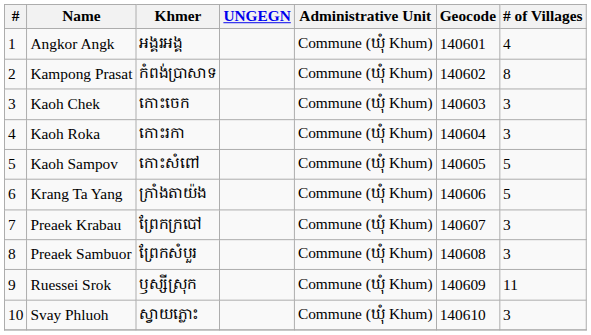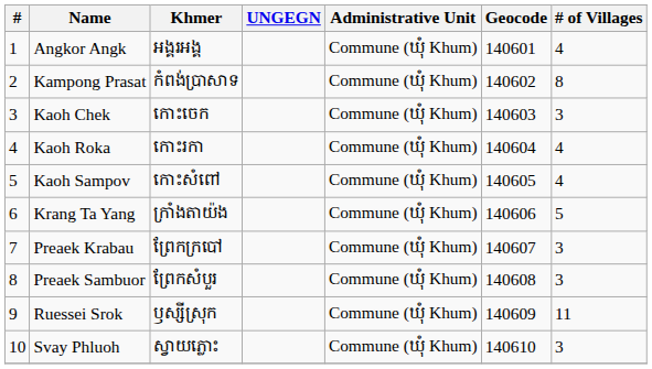Kaoh Roka | # of Villages: 3 -> 4
Kaoh Sampov | # of Villages: 5 -> 4
